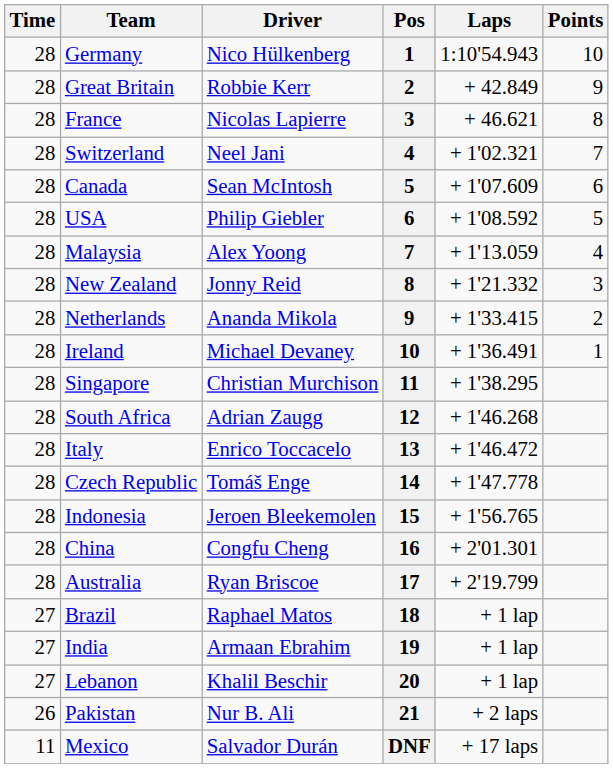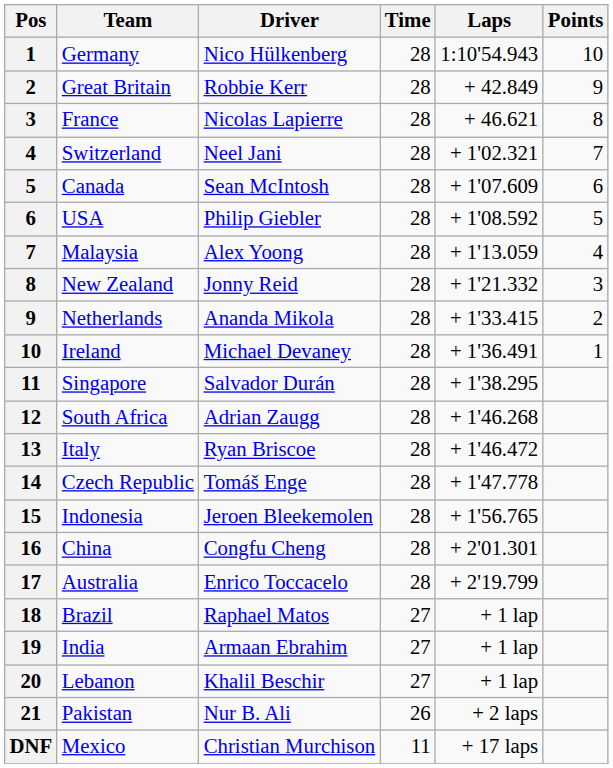columns swapped: Pos <-> Time
Singapore | Driver: Christian Murchison -> Salvador Durán
Italy | Driver: Enrico Toccacelo -> Ryan Briscoe
Australia | Driver: Ryan Briscoe -> Enrico Toccacelo
Mexico | Driver: Salvador Durán -> Christian Murchison
